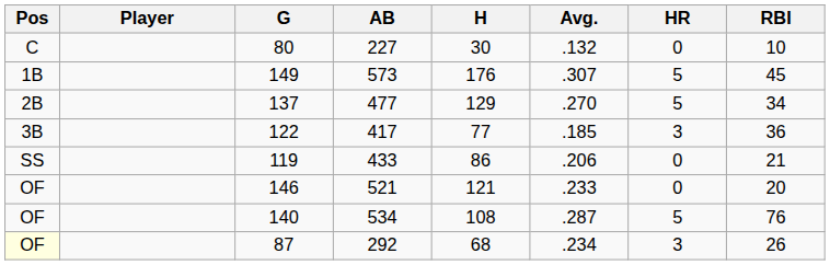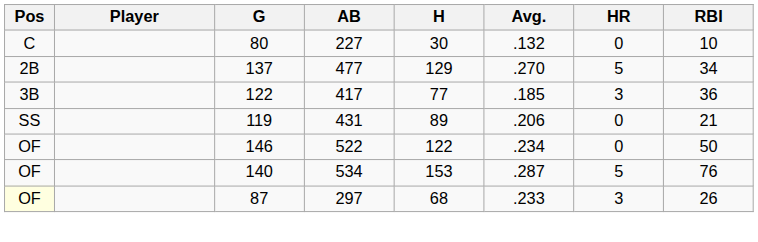- row: 1B | 149 | 573 | 176 | .307 | 5 | 45
119 | AB: 433 -> 431
119 | H: 86 -> 89
146 | AB: 521 -> 522
146 | H: 121 -> 122
146 | Avg.: .233 -> .234
146 | RBI: 20 -> 50
140 | H: 108 -> 153
87 | AB: 292 -> 297
87 | Avg.: .234 -> .233
